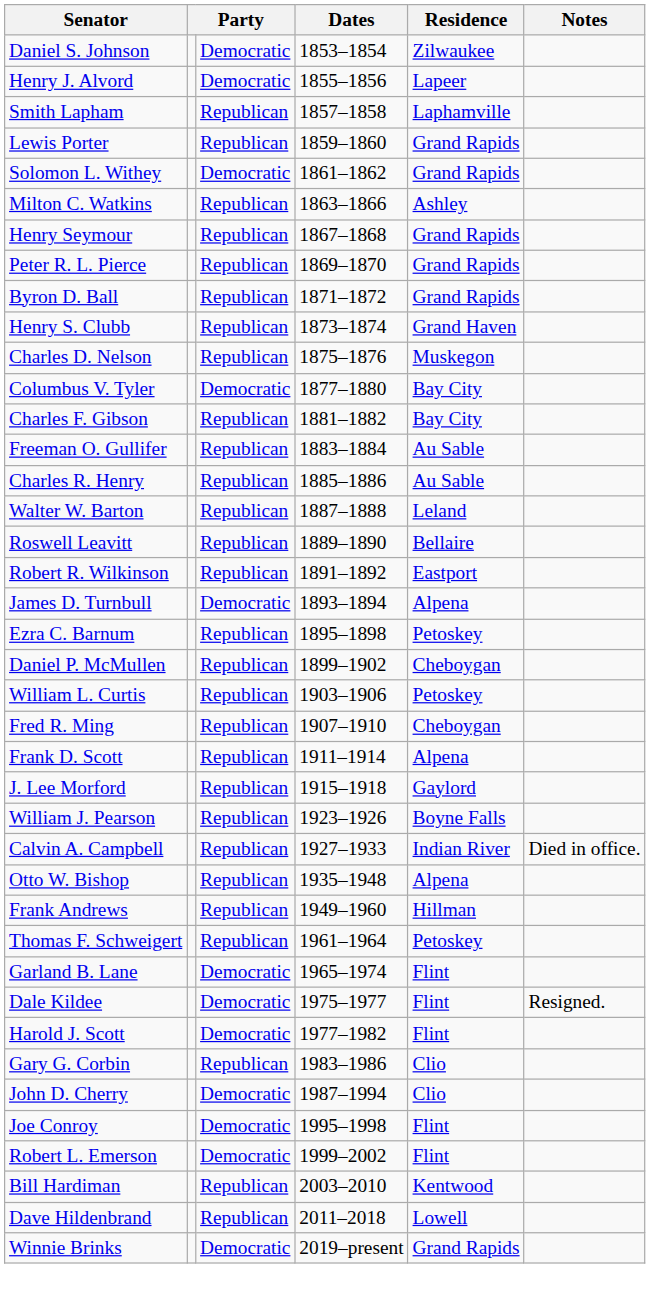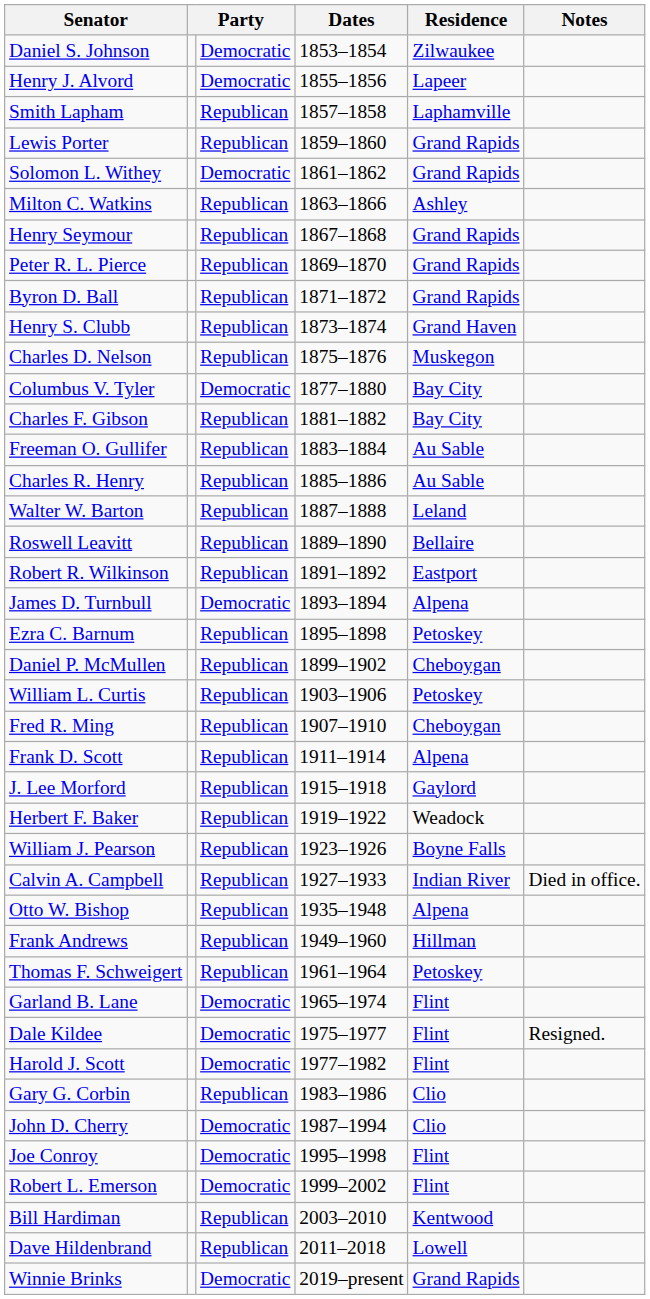+ row: Herbert F. Baker | Republican | 1919–1922 | Weadock
